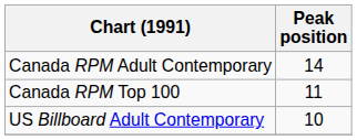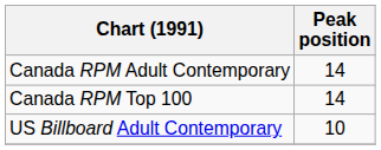Canada RPM Top 100 | Peak position: 11 -> 14
